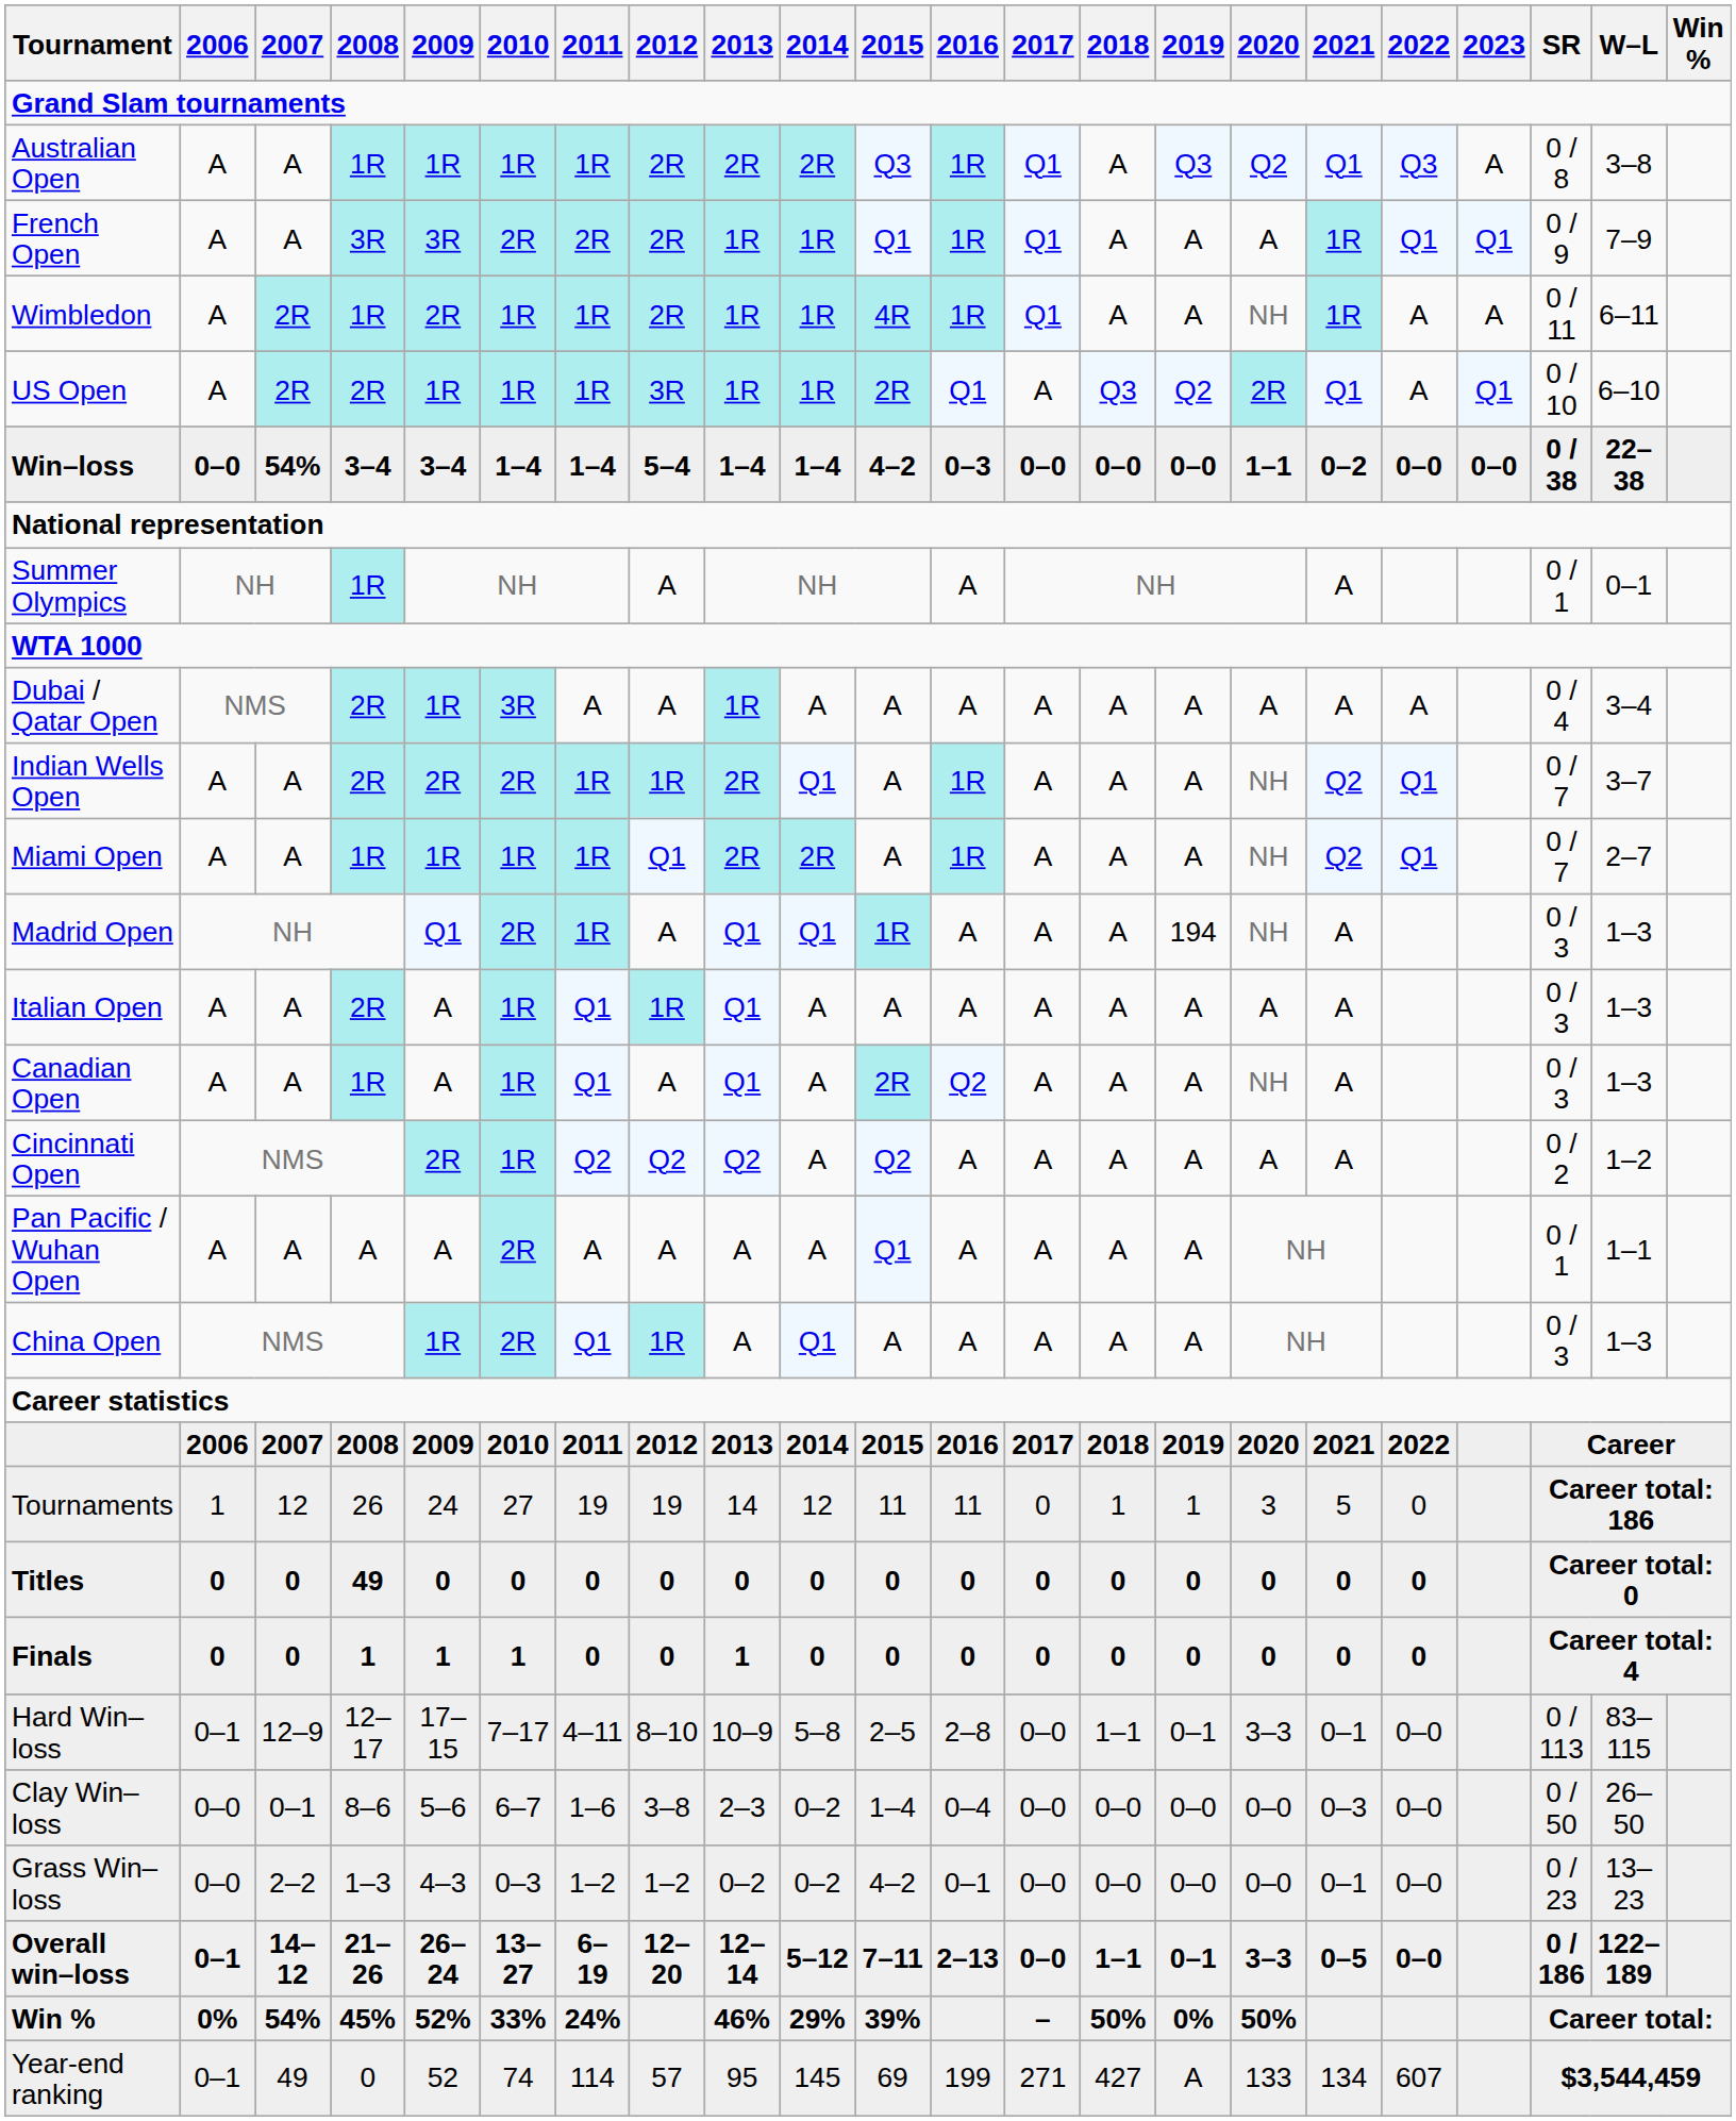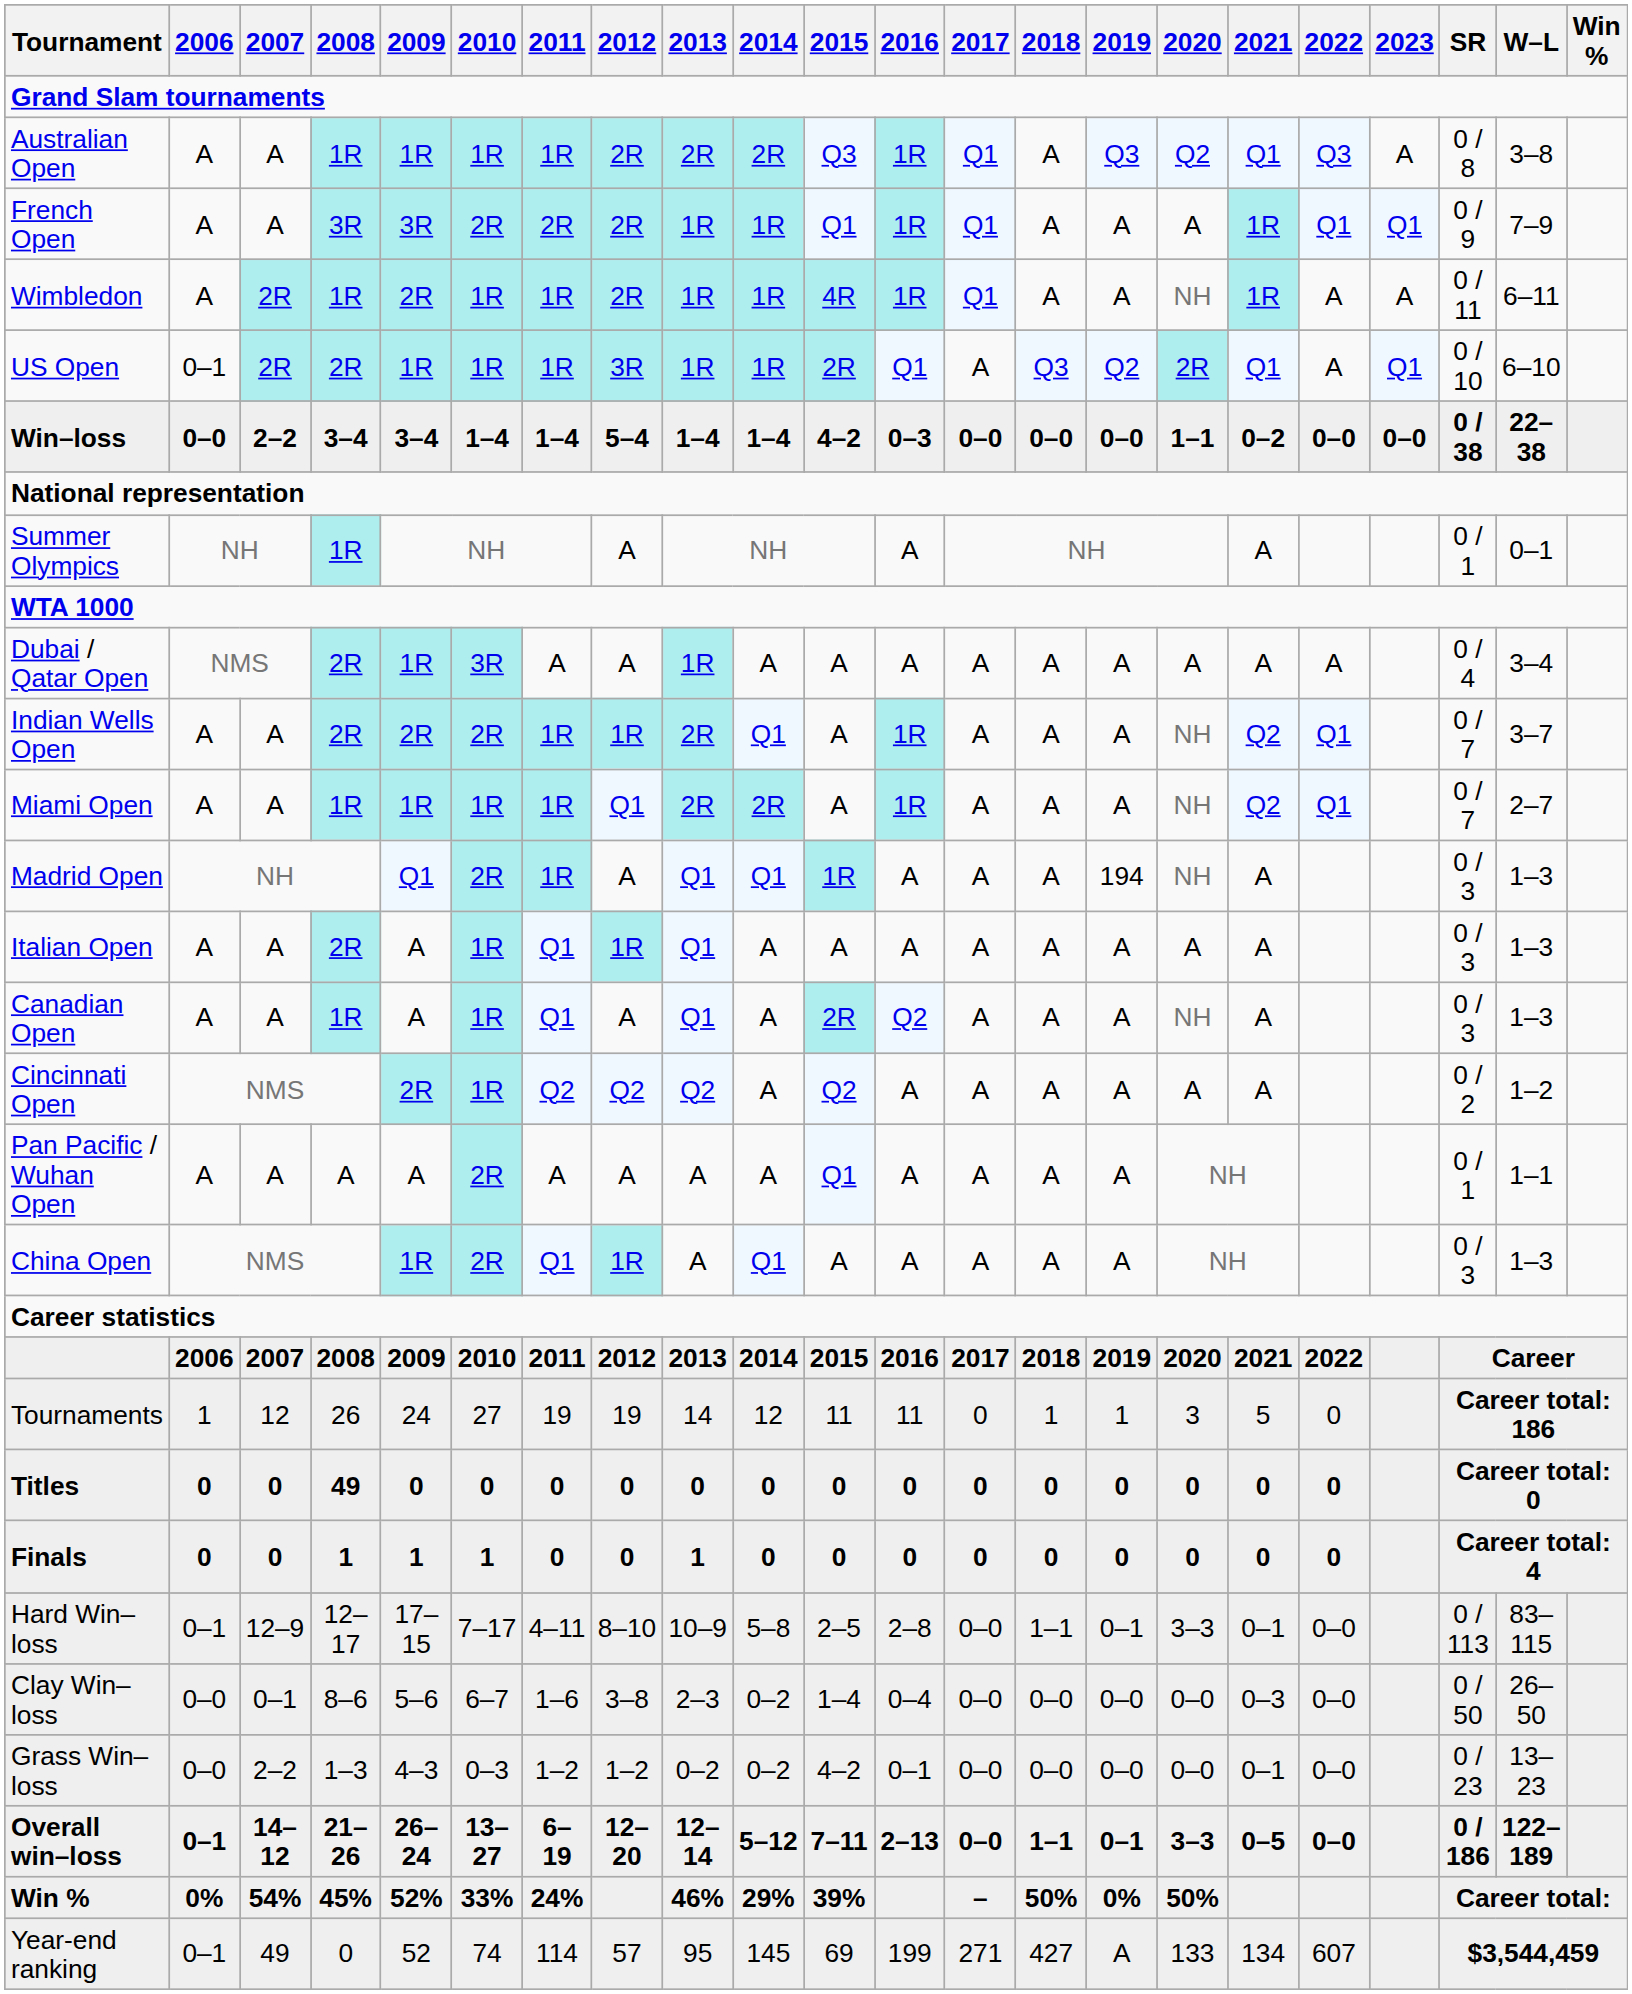US Open | 2006: A -> 0–1
Win–loss | 2007: 54% -> 2–2
